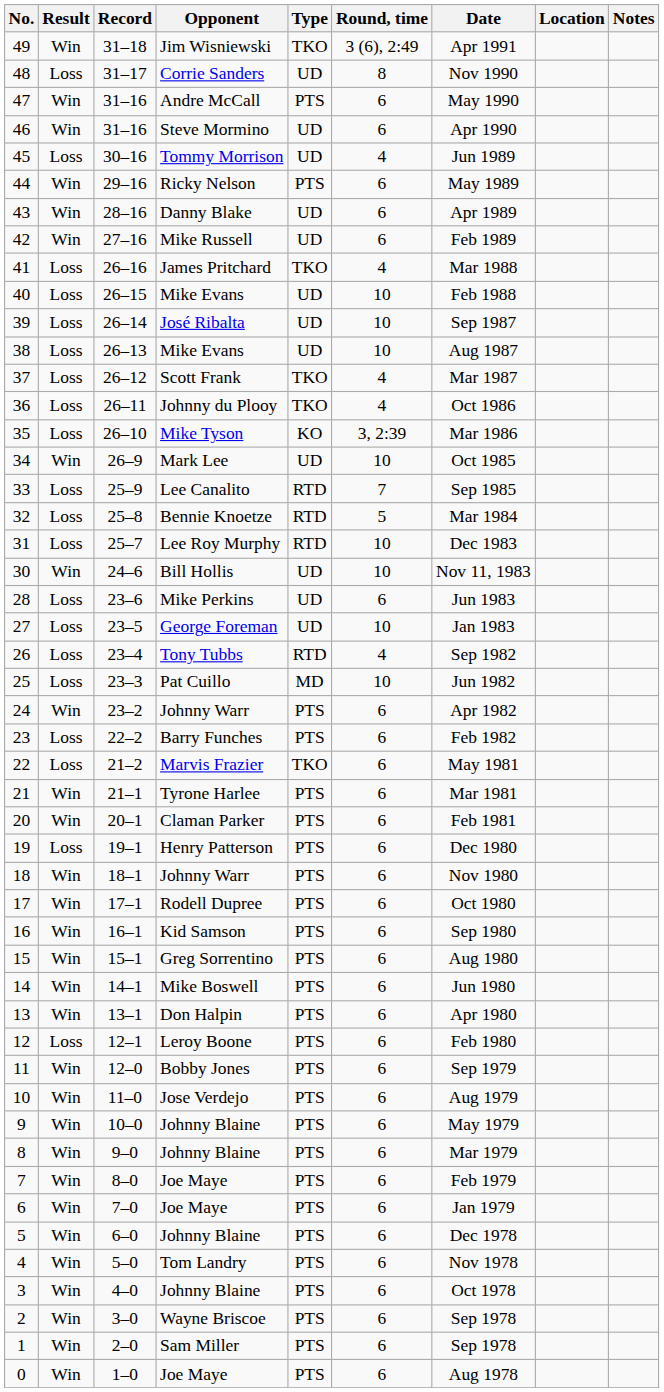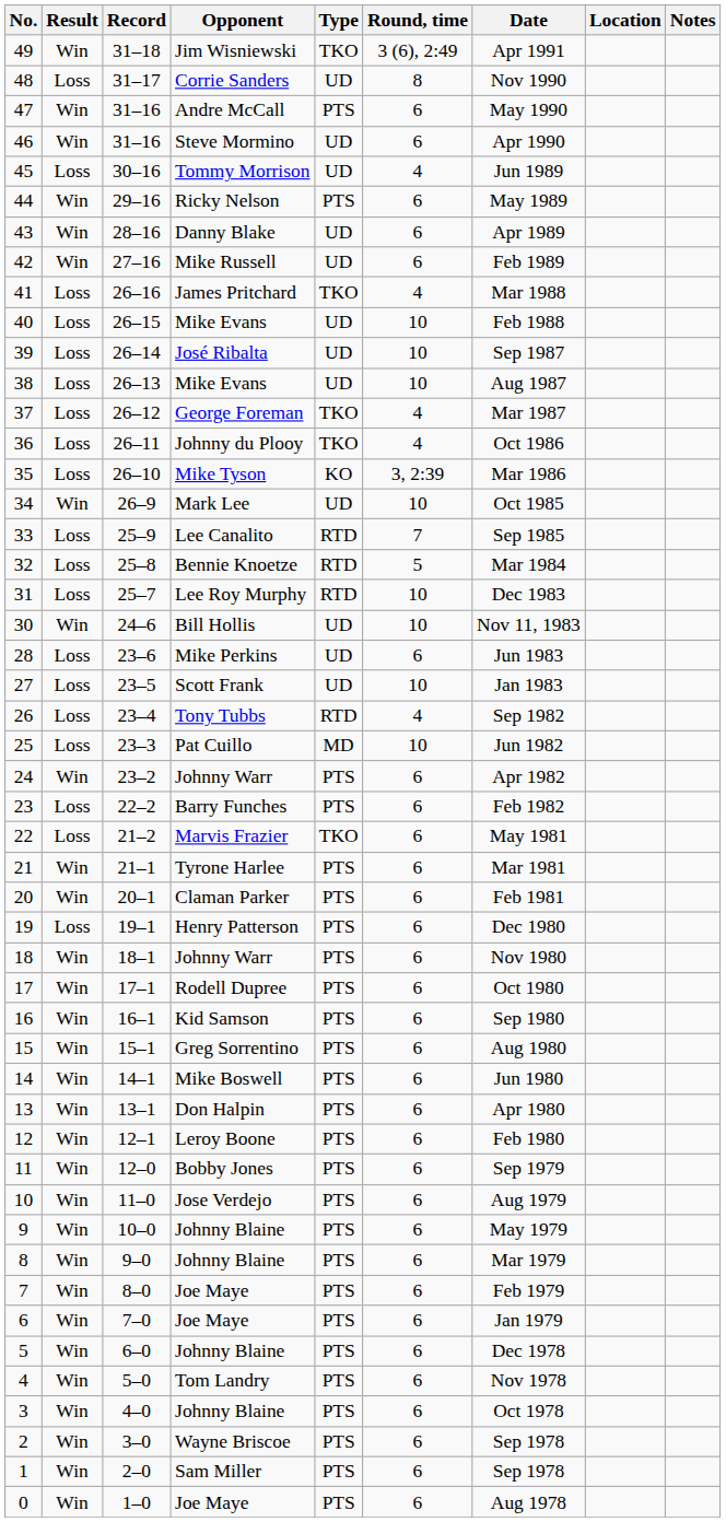37 | Opponent: Scott Frank -> George Foreman
27 | Opponent: George Foreman -> Scott Frank
12 | Result: Loss -> Win
